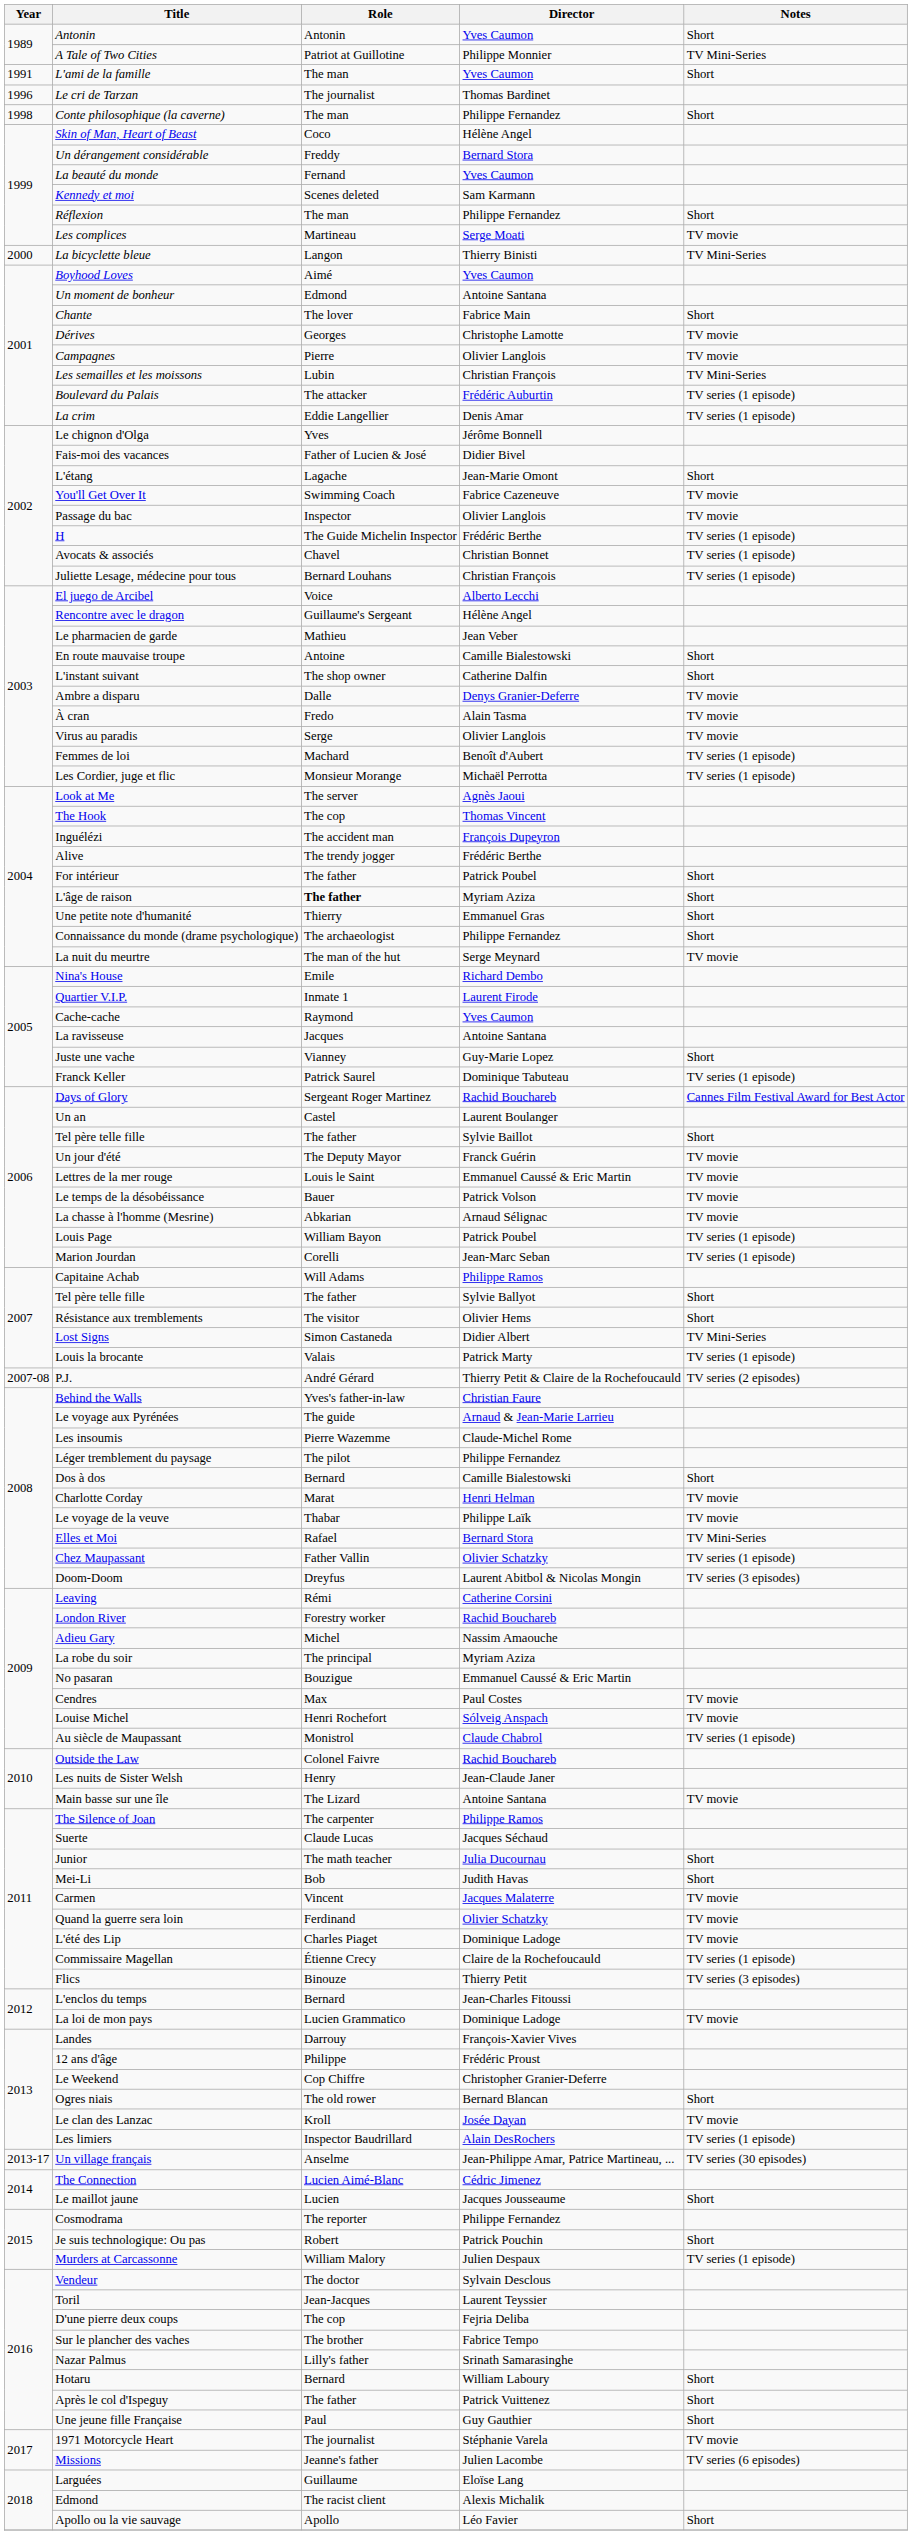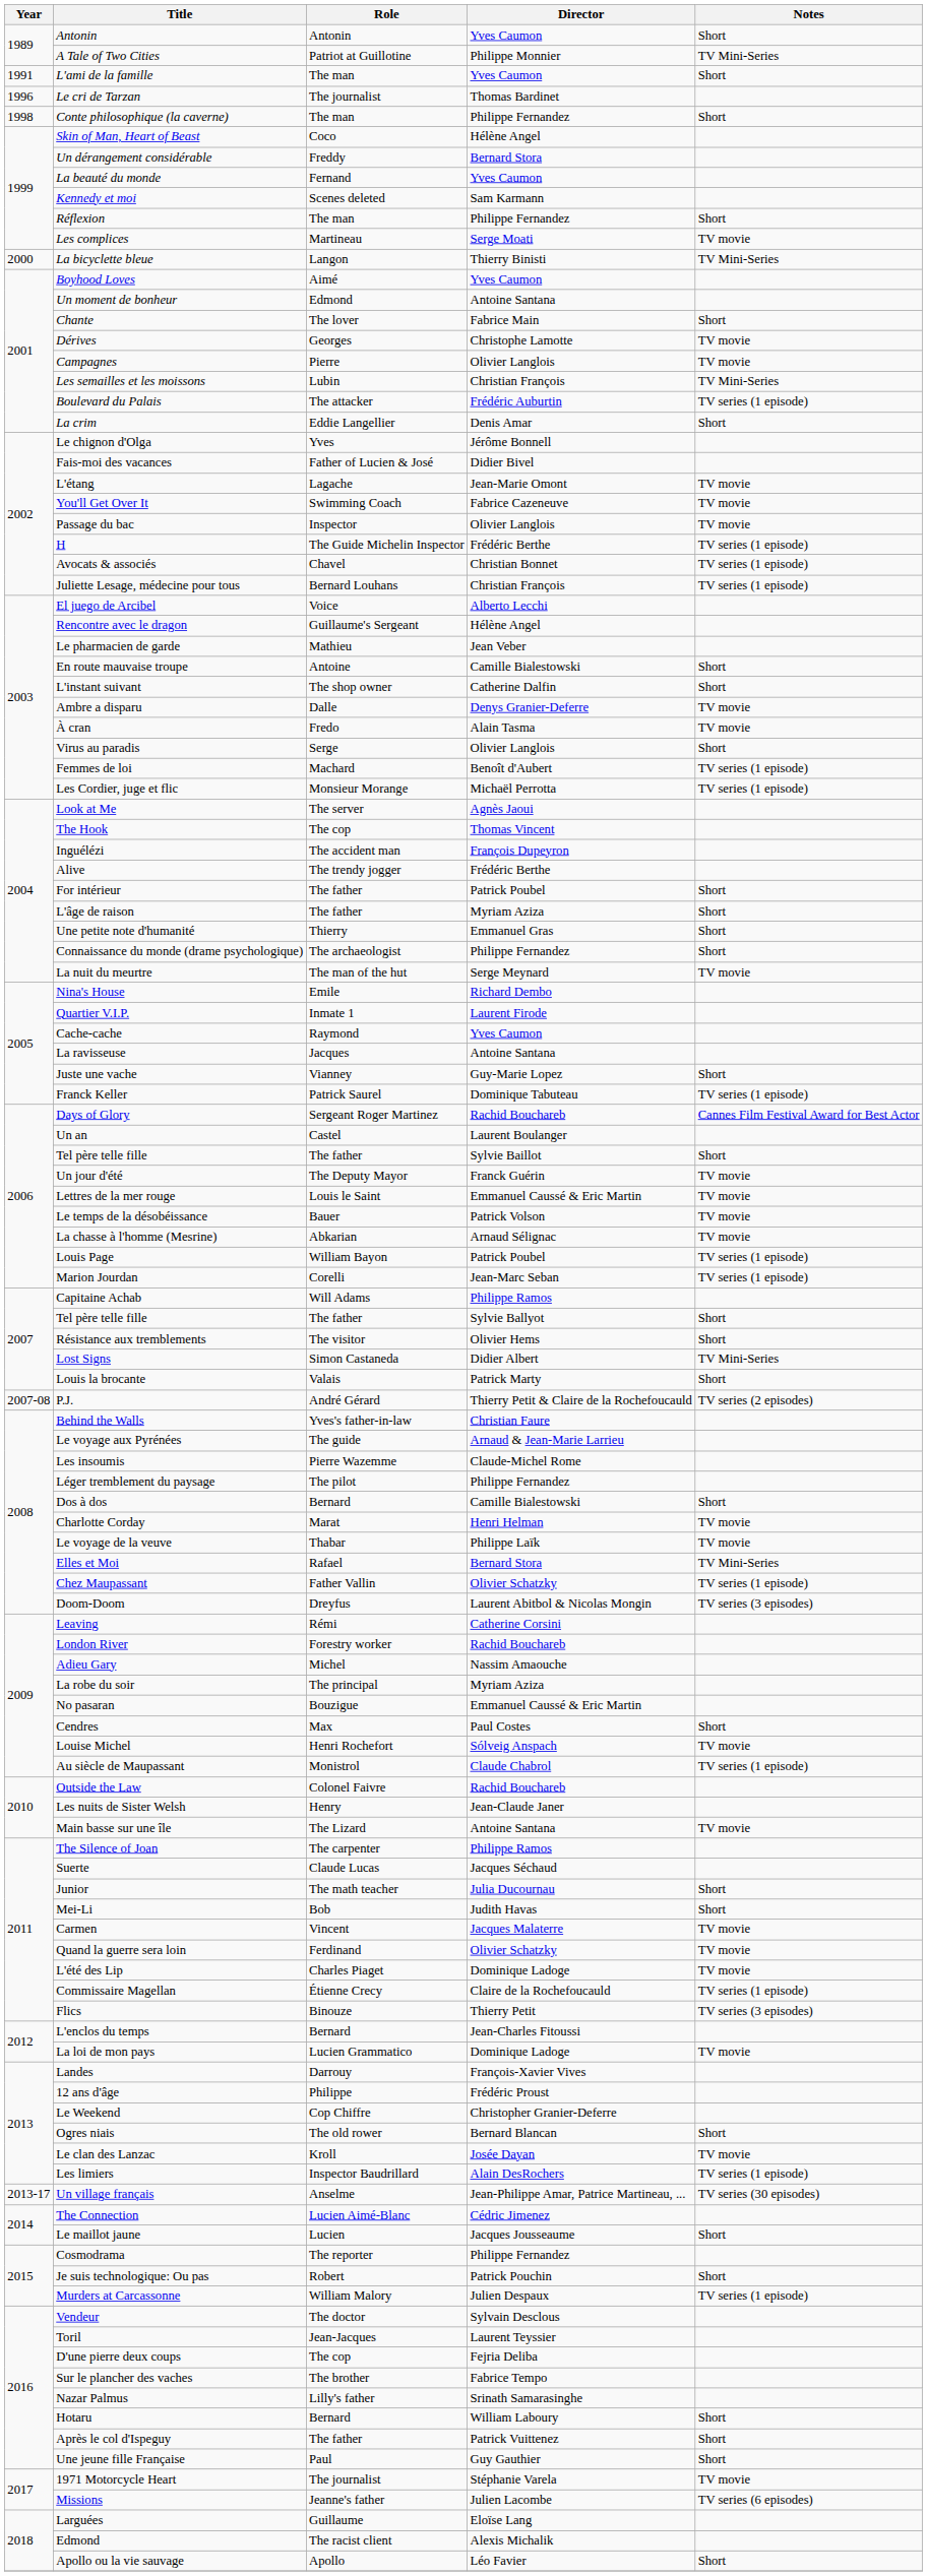La crim | Notes: TV series (1 episode) -> Short
L'étang | Notes: Short -> TV movie
Virus au paradis | Notes: TV movie -> Short
L'âge de raison | Role: bold -> normal
Louis la brocante | Notes: TV series (1 episode) -> Short
Cendres | Notes: TV movie -> Short
